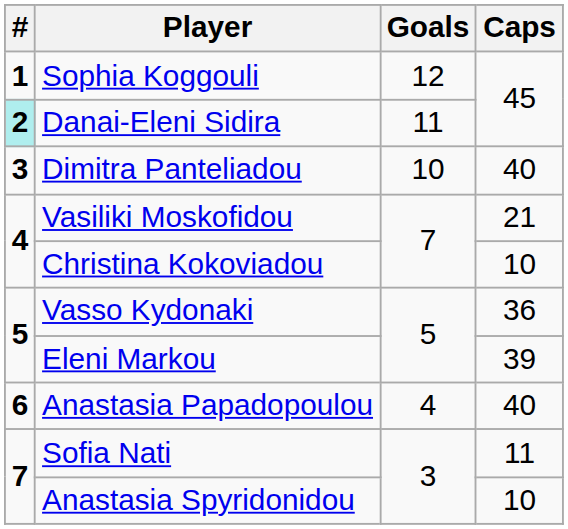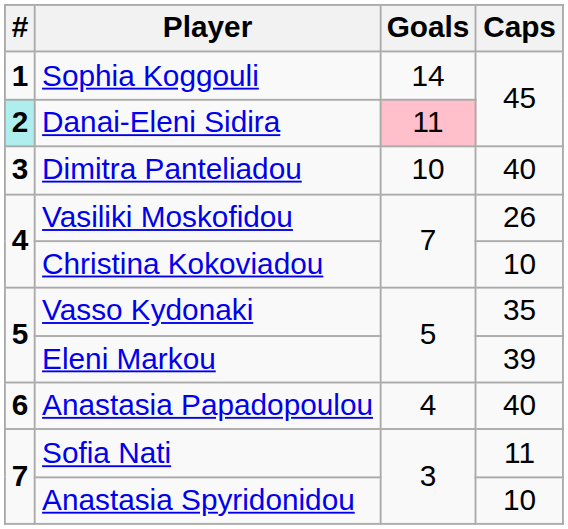Sophia Koggouli | Goals: 12 -> 14
Danai-Eleni Sidira | Goals: no background -> pink background
Vasiliki Moskofidou | Caps: 21 -> 26
Vasso Kydonaki | Caps: 36 -> 35
